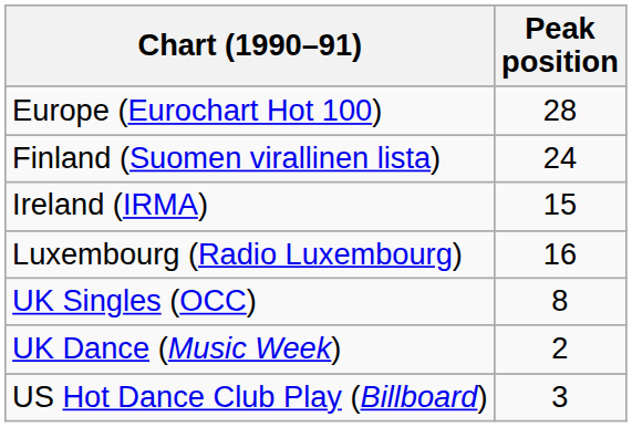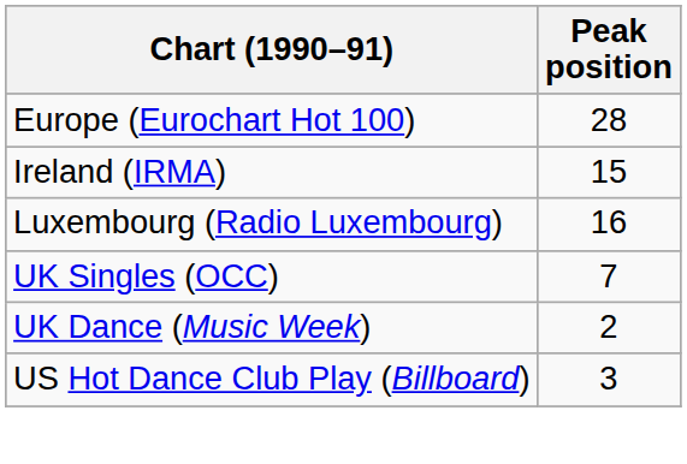- row: Finland (Suomen virallinen lista) | 24
UK Singles (OCC) | Peak position: 8 -> 7
